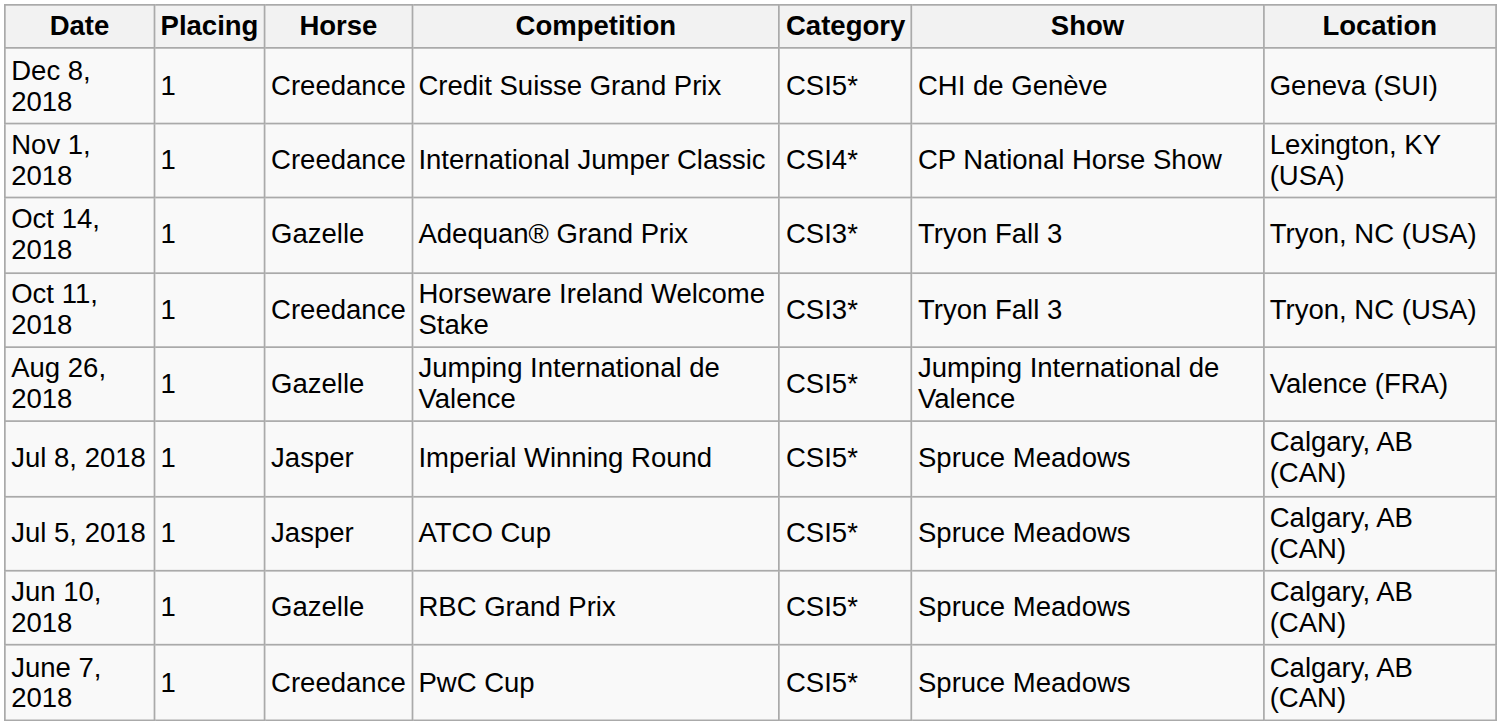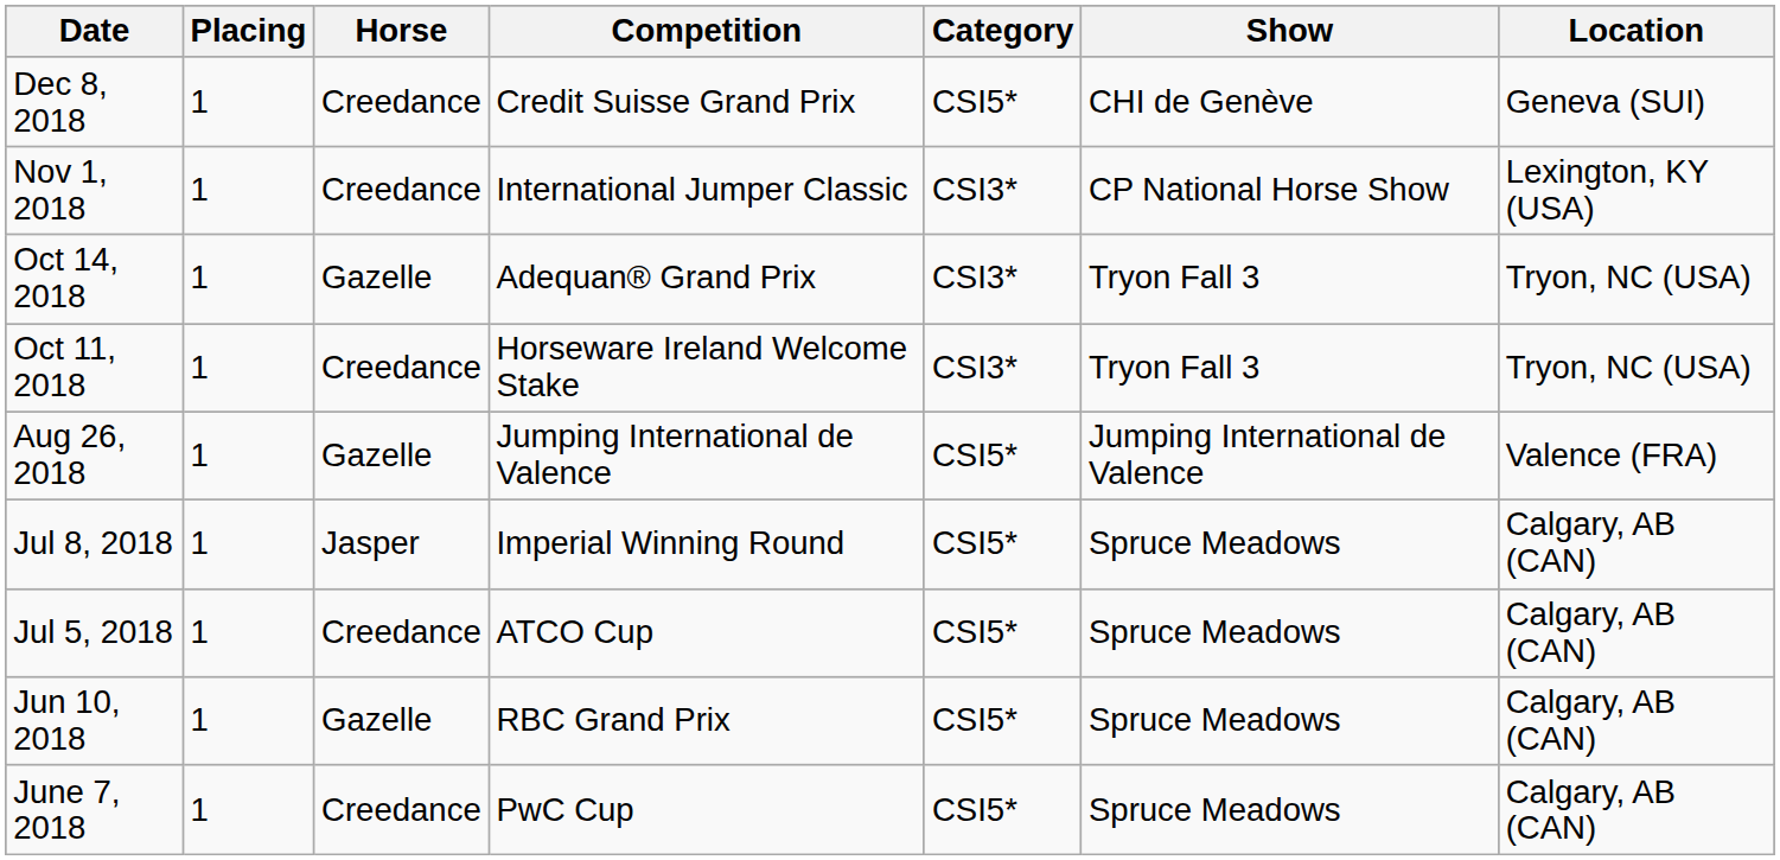Nov 1, 2018 | Category: CSI4* -> CSI3*
Jul 5, 2018 | Horse: Jasper -> Creedance
